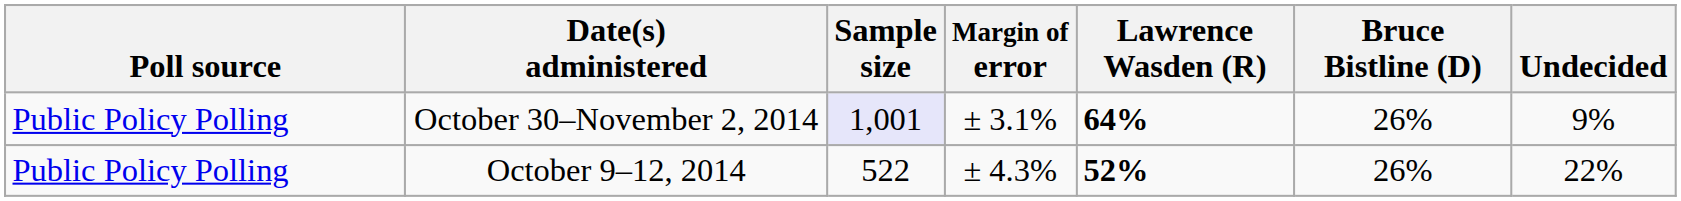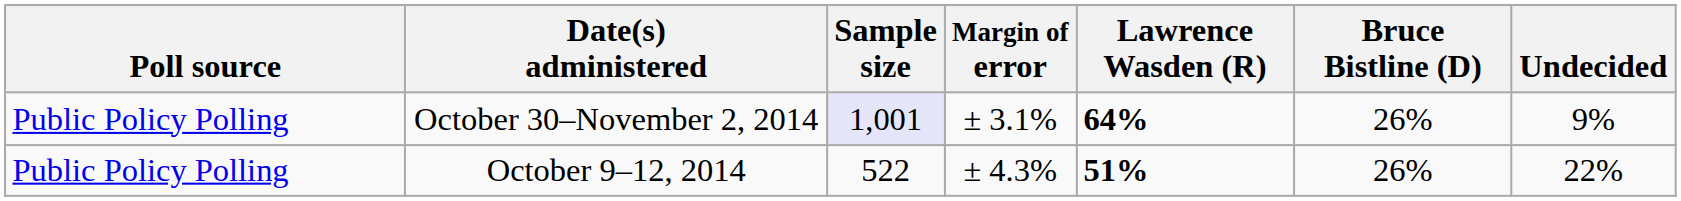October 9–12, 2014 | Lawrence Wasden (R): 52% -> 51%
